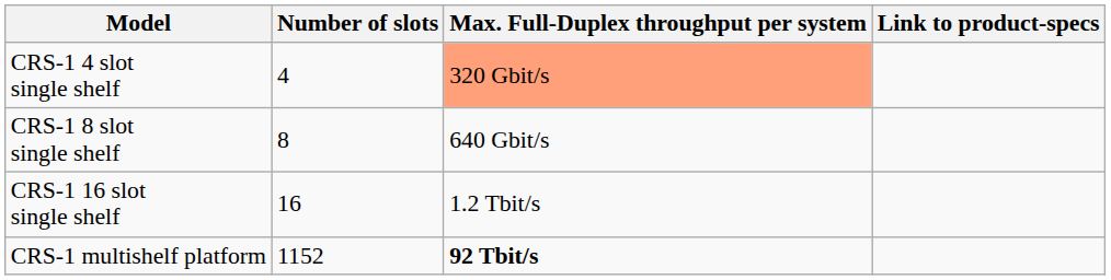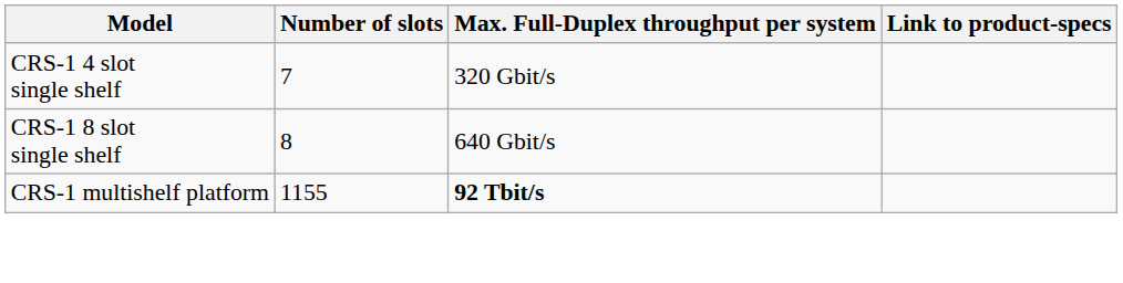CRS-1 4 slot single shelf | Number of slots: 4 -> 7
CRS-1 4 slot single shelf | Max. Full-Duplex throughput per system: lightsalmon background -> no background
- row: CRS-1 16 slot single shelf | 16 | 1.2 Tbit/s
CRS-1 multishelf platform | Number of slots: 1152 -> 1155
